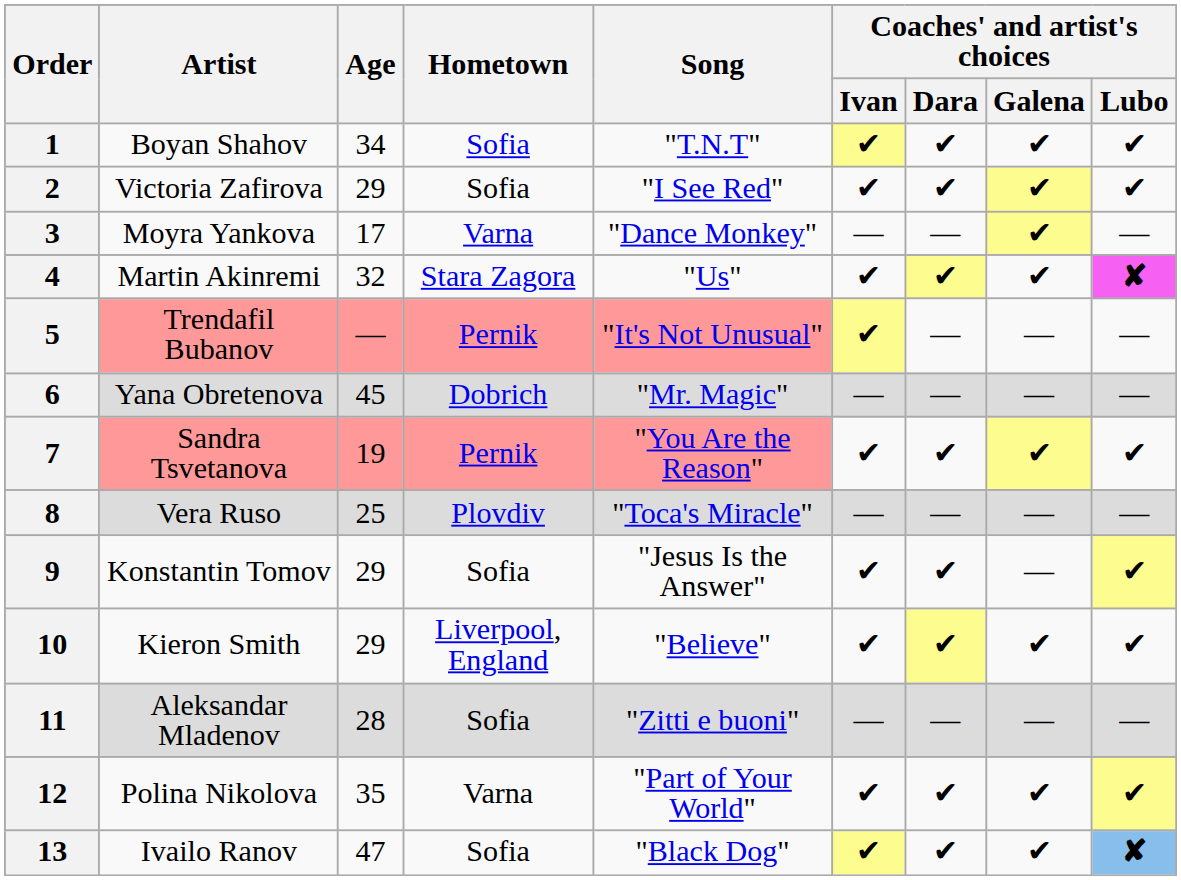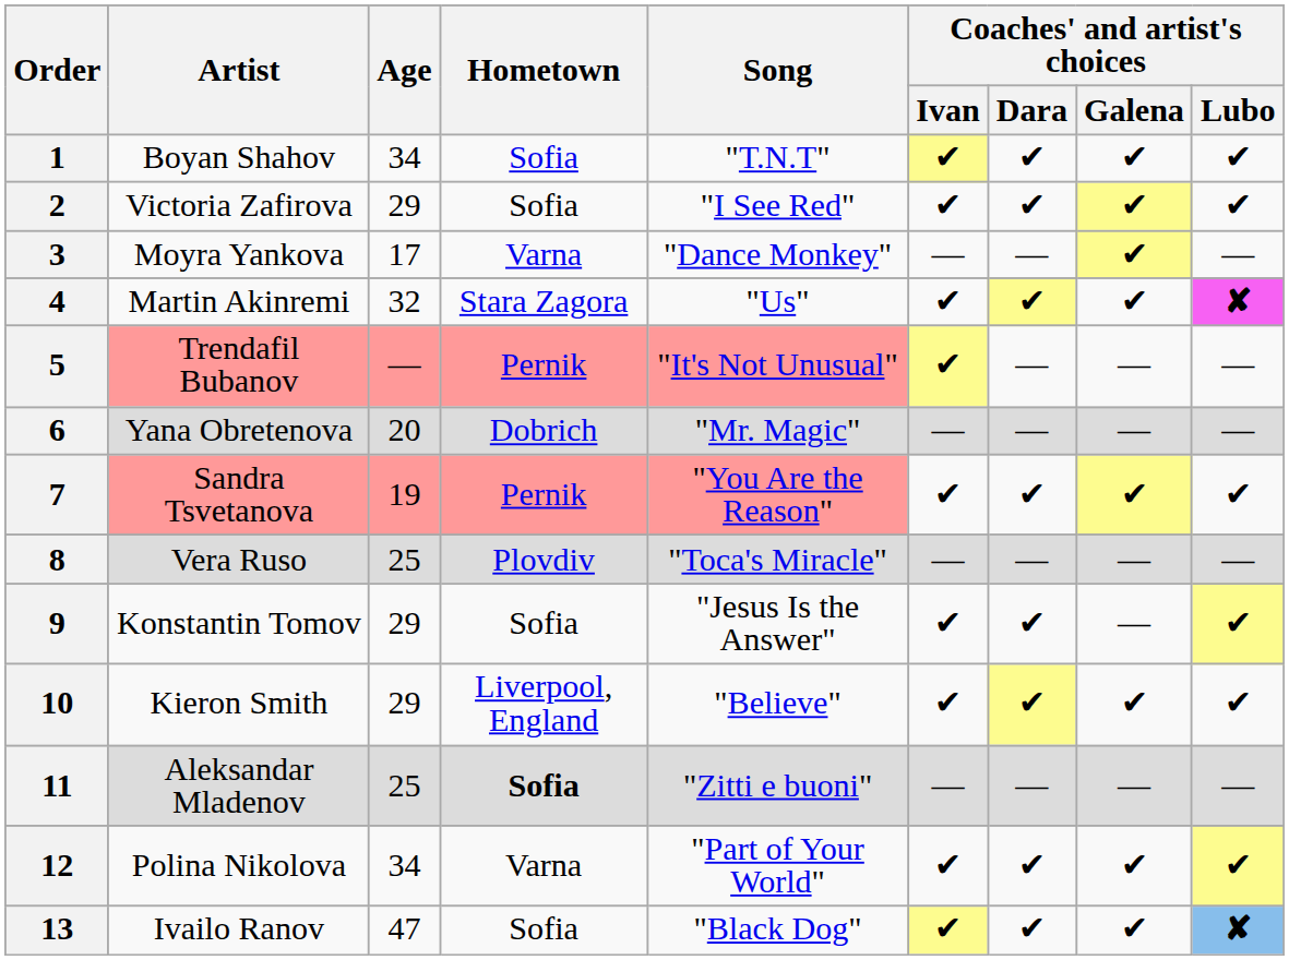6 | Age: 45 -> 20
11 | Age: 28 -> 25
11 | Hometown: normal -> bold
12 | Age: 35 -> 34
